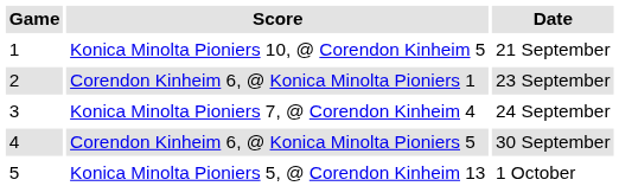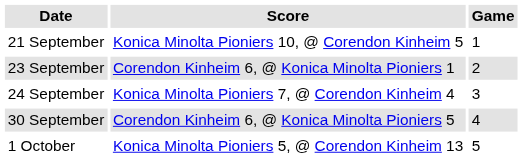columns swapped: Game <-> Date
